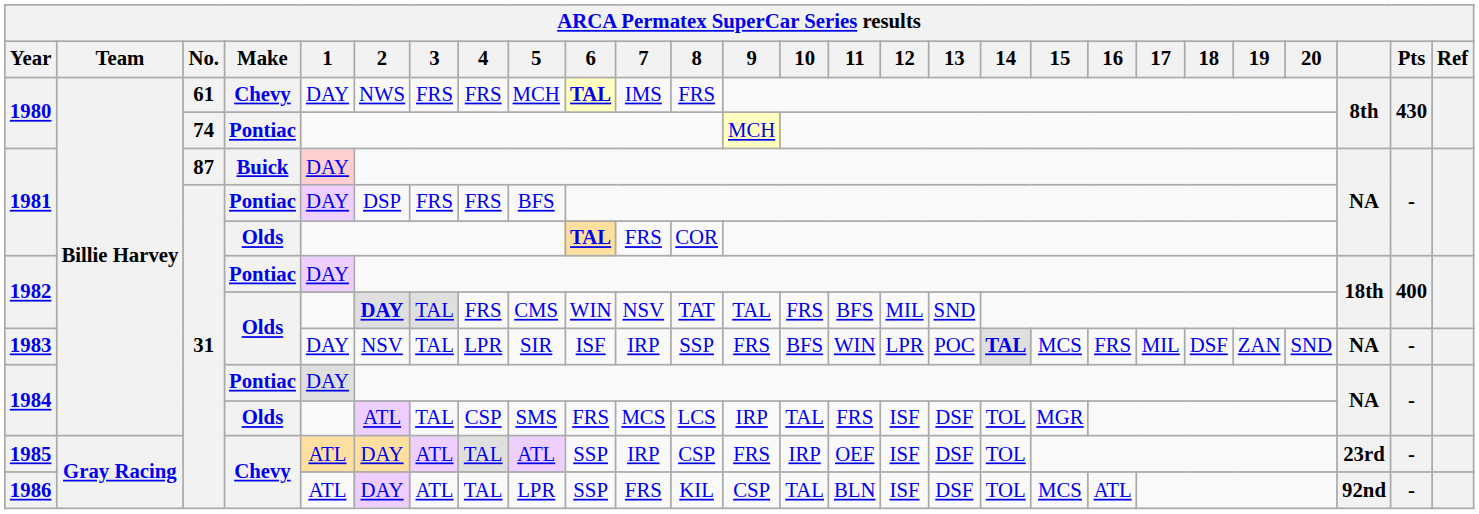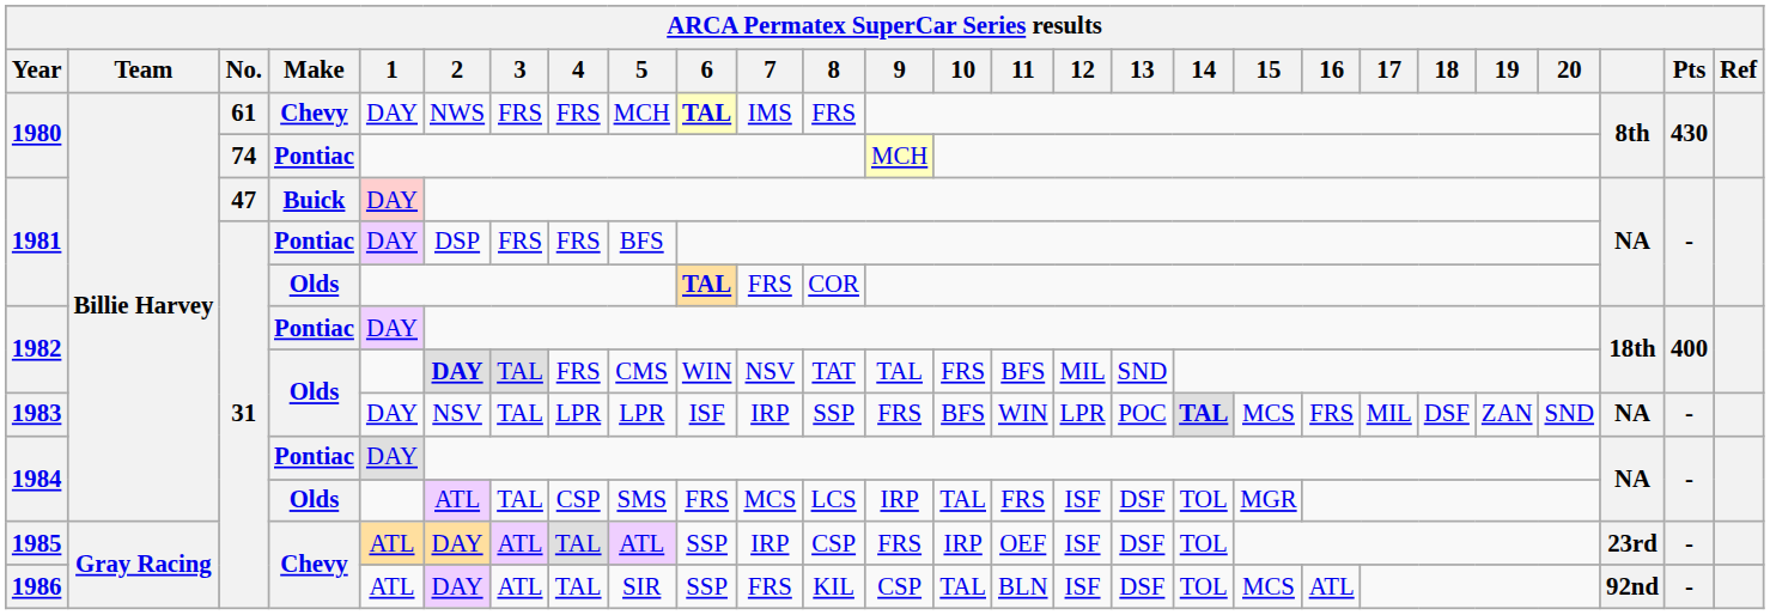1981 / Buick | No.: 87 -> 47
1983 | 5: SIR -> LPR
1986 | 5: LPR -> SIR
